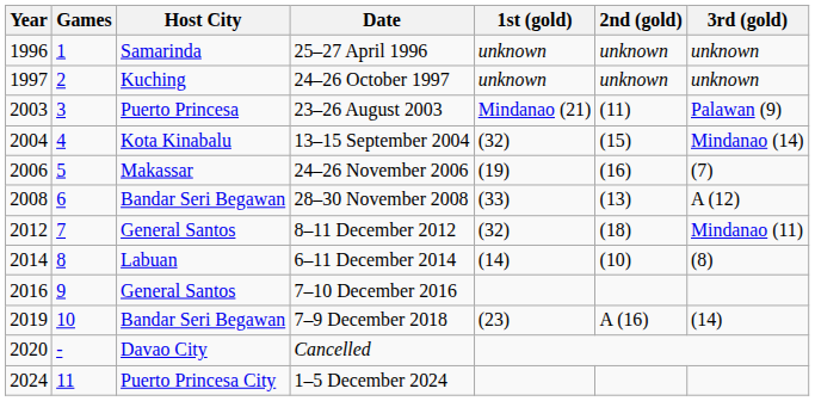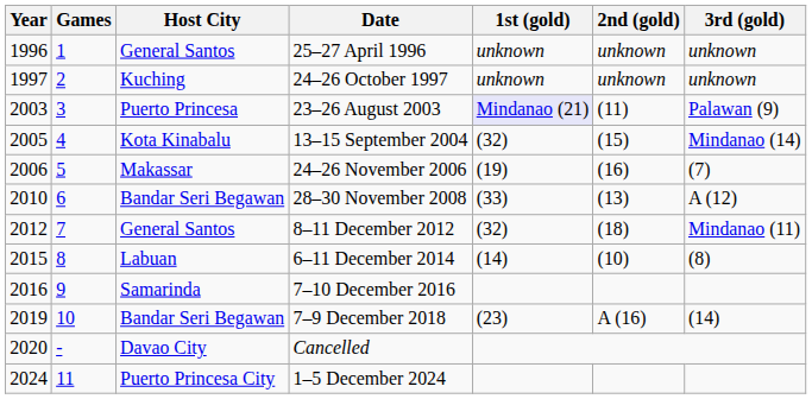25–27 April 1996 | Host City: Samarinda -> General Santos
23–26 August 2003 | 1st (gold): no background -> lavender background
13–15 September 2004 | Year: 2004 -> 2005
28–30 November 2008 | Year: 2008 -> 2010
6–11 December 2014 | Year: 2014 -> 2015
7–10 December 2016 | Host City: General Santos -> Samarinda
